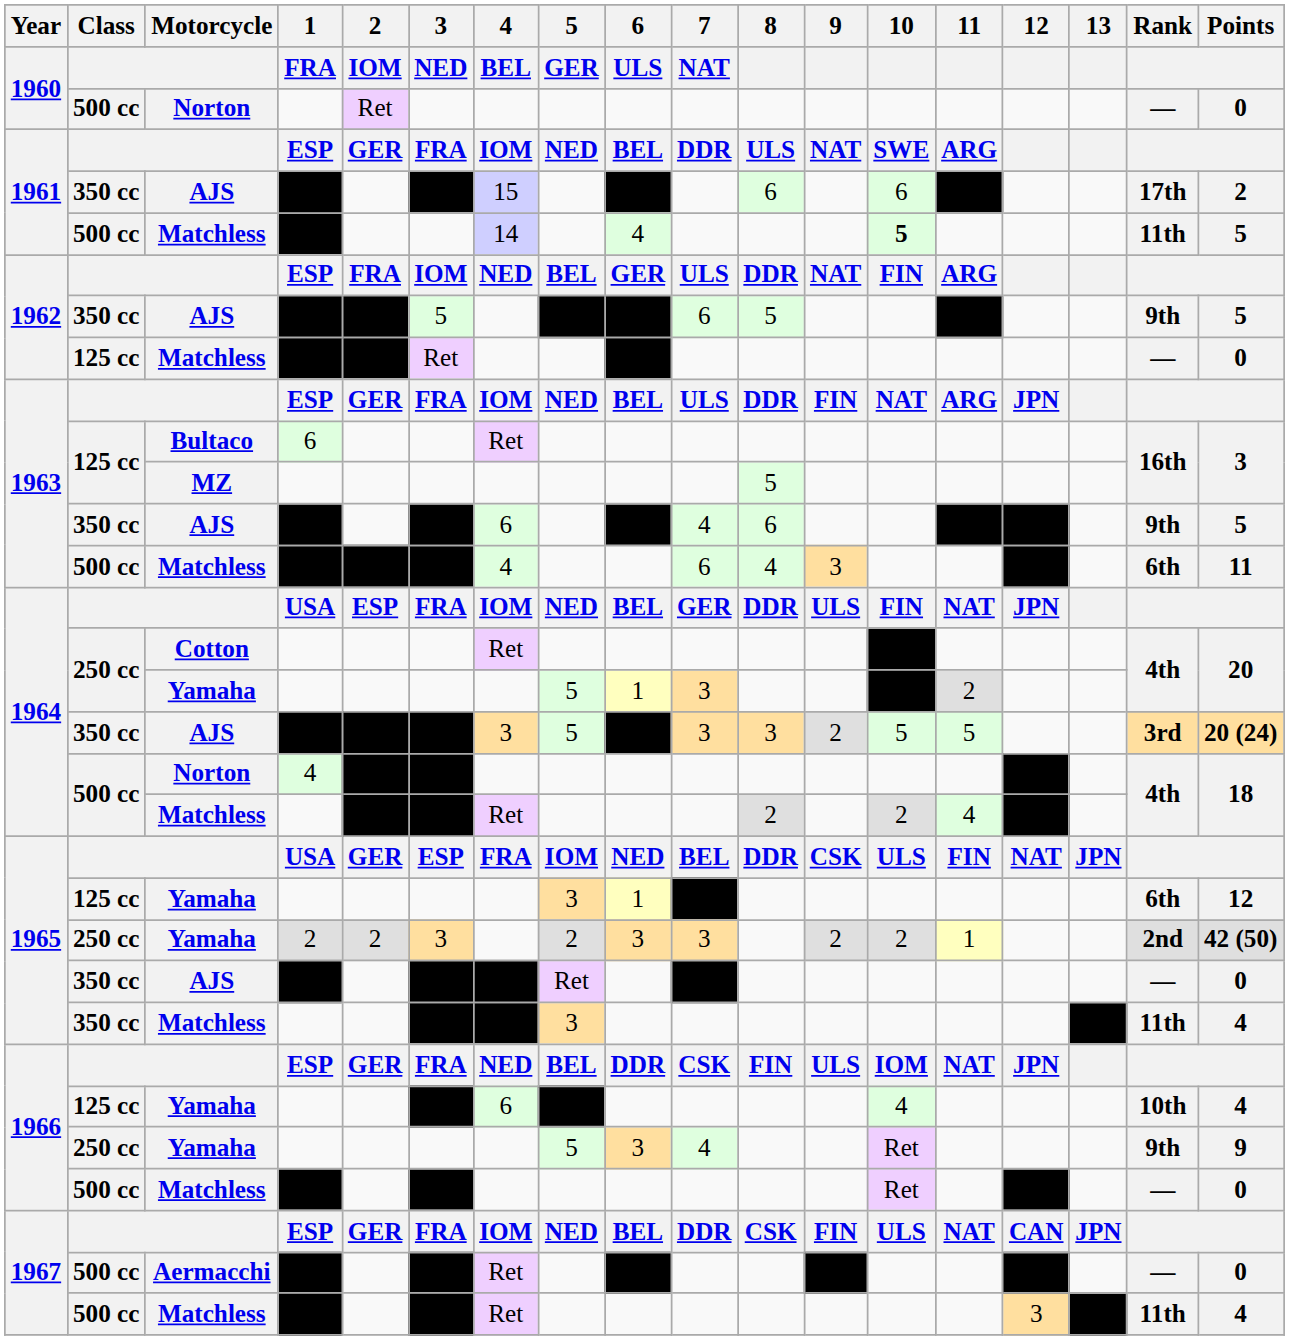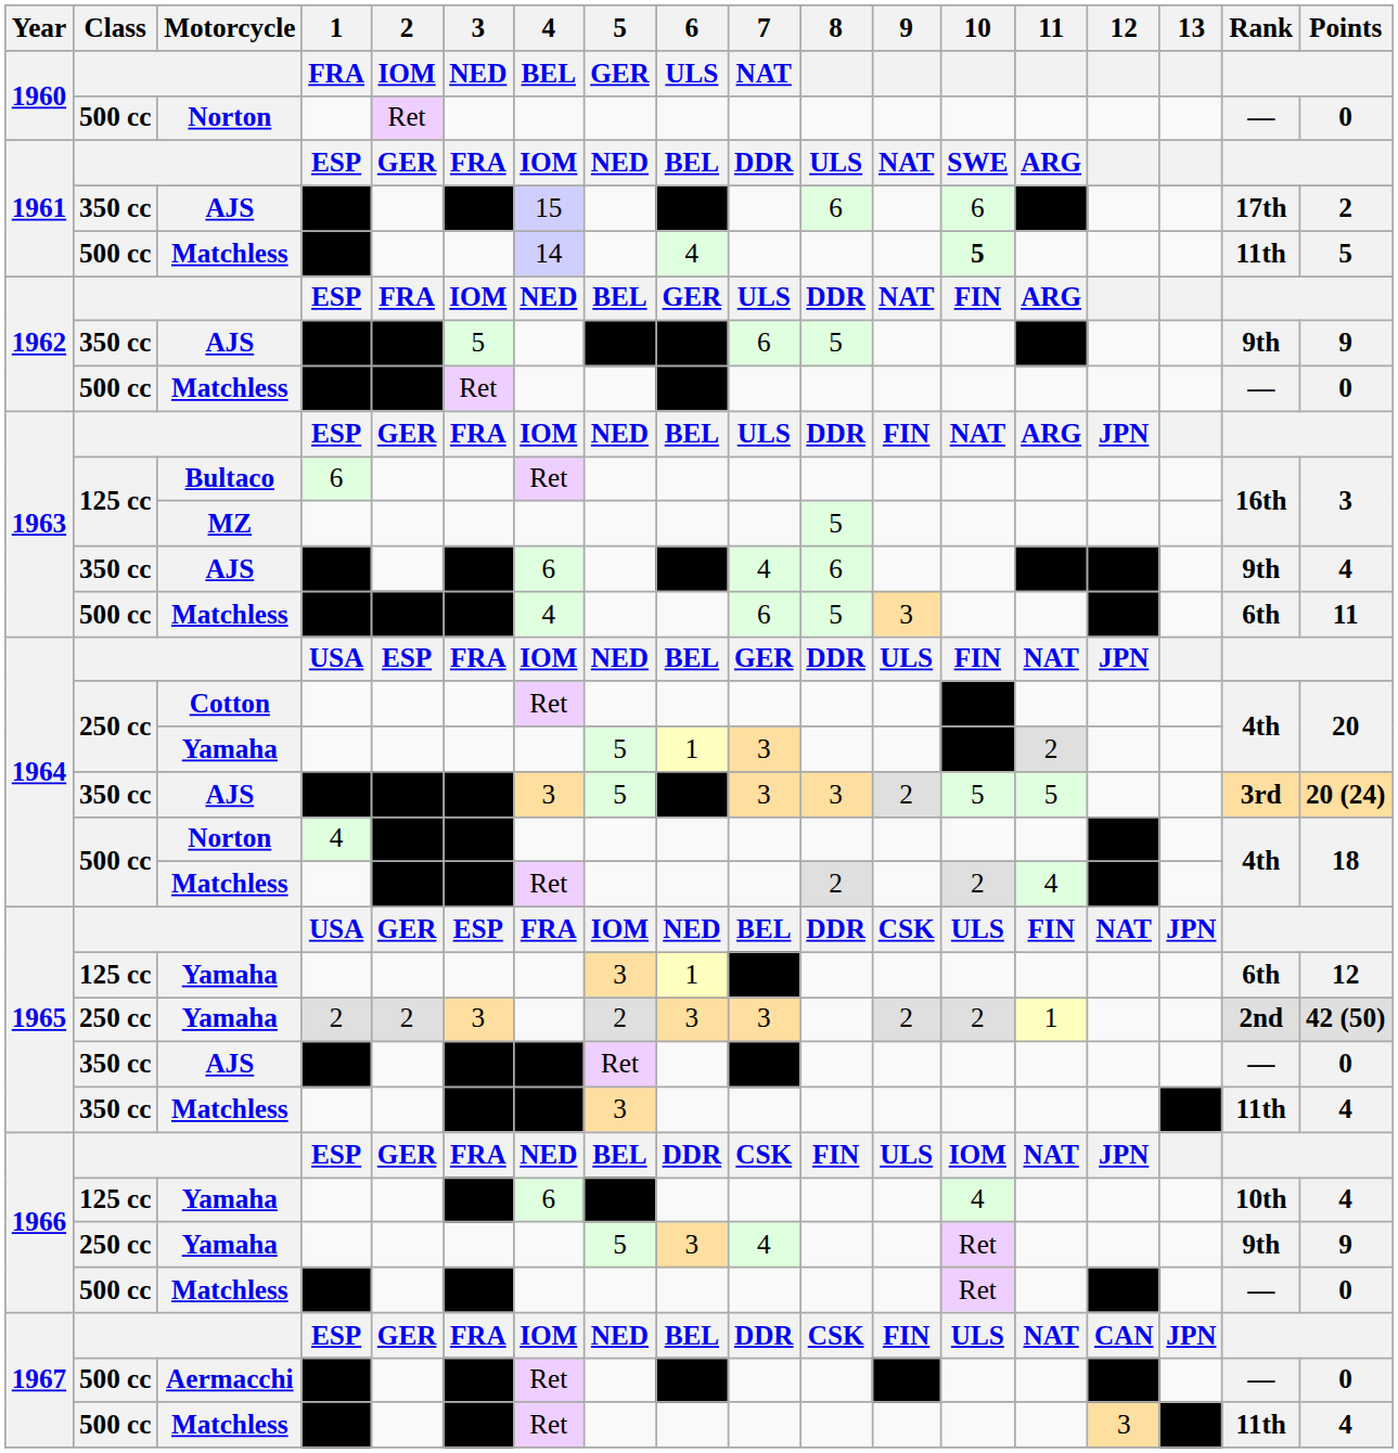1962 / AJS | Points: 5 -> 9
1962 / Matchless | Class: 125 cc -> 500 cc
1963 / AJS | Points: 5 -> 4
1963 / Matchless | 8: 4 -> 5
